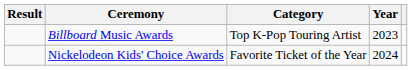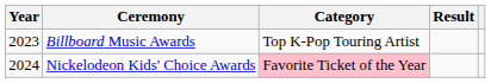columns swapped: Year <-> Result
Nickelodeon Kids' Choice Awards | Category: no background -> pink background
